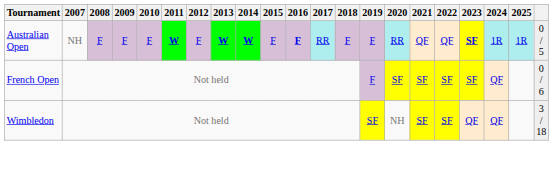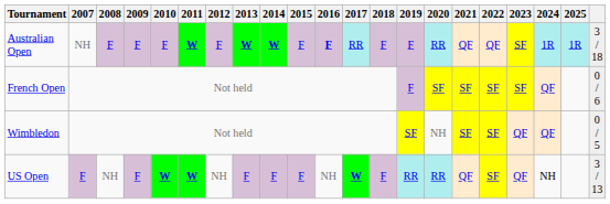Australian Open | 2023: bold -> normal
Australian Open | column 21: 0 / 5 -> 3 / 18
Wimbledon | column 21: 3 / 18 -> 0 / 5
+ row: US Open | F | NH | F | W | W | NH | F | F | F | NH | W | F | RR | RR | QF | SF | QF | NH | 3 / 13
